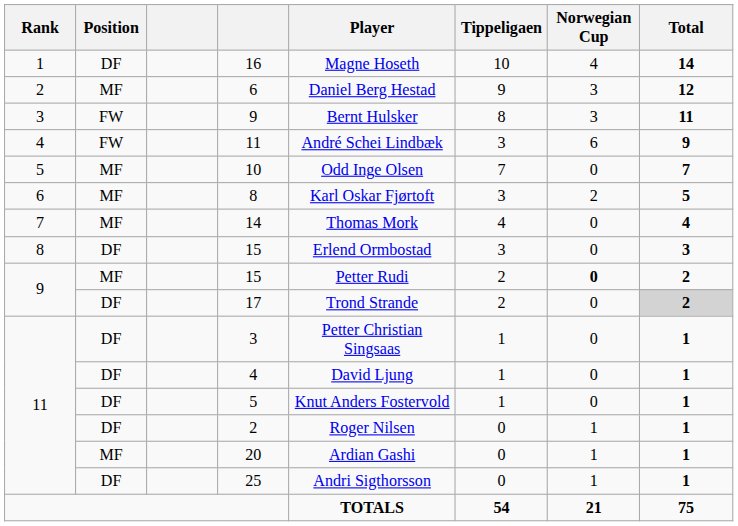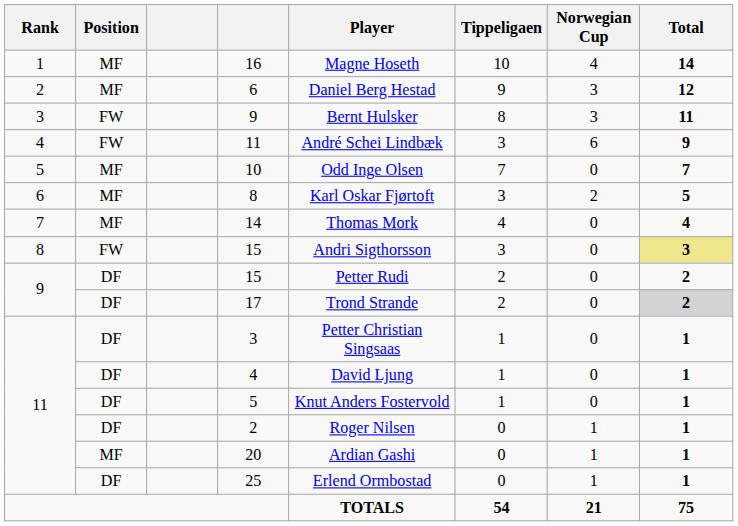16 | Position: DF -> MF
8 / 15 | Position: DF -> FW
8 / 15 | Player: Erlend Ormbostad -> Andri Sigthorsson
8 / 15 | Total: no background -> khaki background
9 / 15 | Position: MF -> DF
9 / 15 | Norwegian Cup: bold -> normal
25 | Player: Andri Sigthorsson -> Erlend Ormbostad
